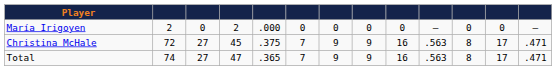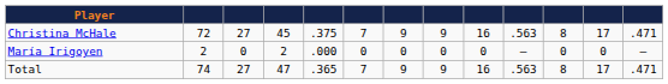rows swapped: Christina McHale <-> María Irigoyen
